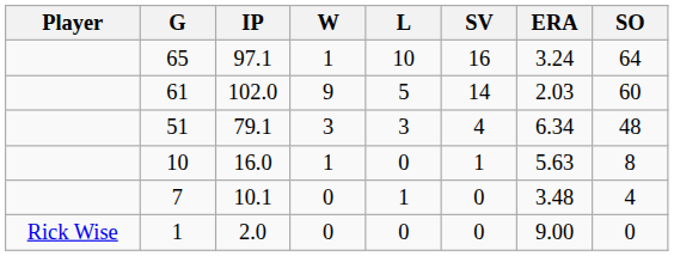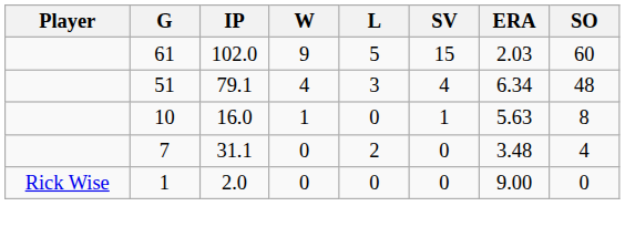- row: 65 | 97.1 | 1 | 10 | 16 | 3.24 | 64
61 | SV: 14 -> 15
51 | W: 3 -> 4
7 | IP: 10.1 -> 31.1
7 | L: 1 -> 2
